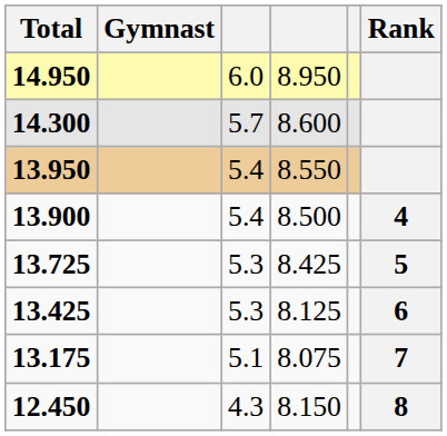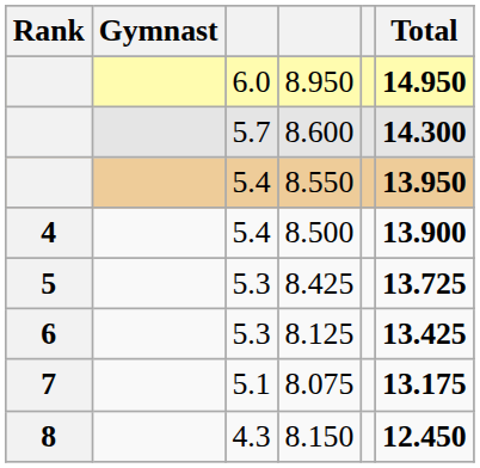columns swapped: Rank <-> Total
